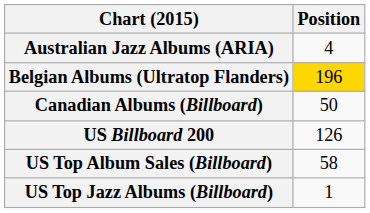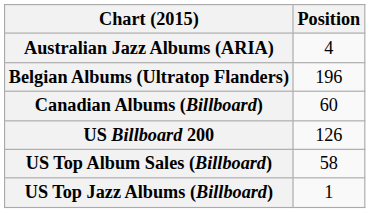Belgian Albums (Ultratop Flanders) | Position: gold background -> no background
Canadian Albums (Billboard) | Position: 50 -> 60
